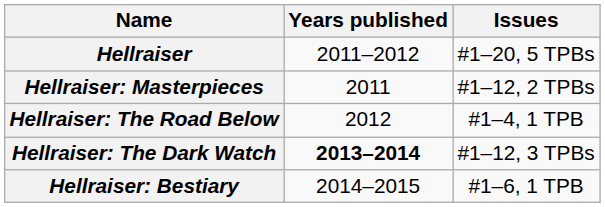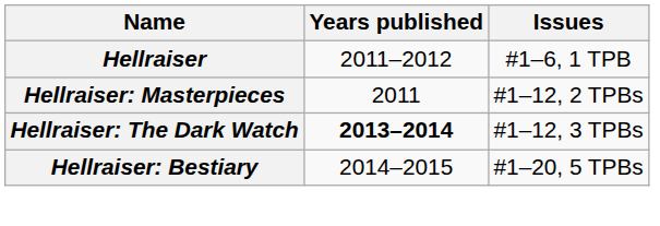Hellraiser | Issues: #1–20, 5 TPBs -> #1–6, 1 TPB
- row: Hellraiser: The Road Below | 2012 | #1–4, 1 TPB
Hellraiser: Bestiary | Issues: #1–6, 1 TPB -> #1–20, 5 TPBs
